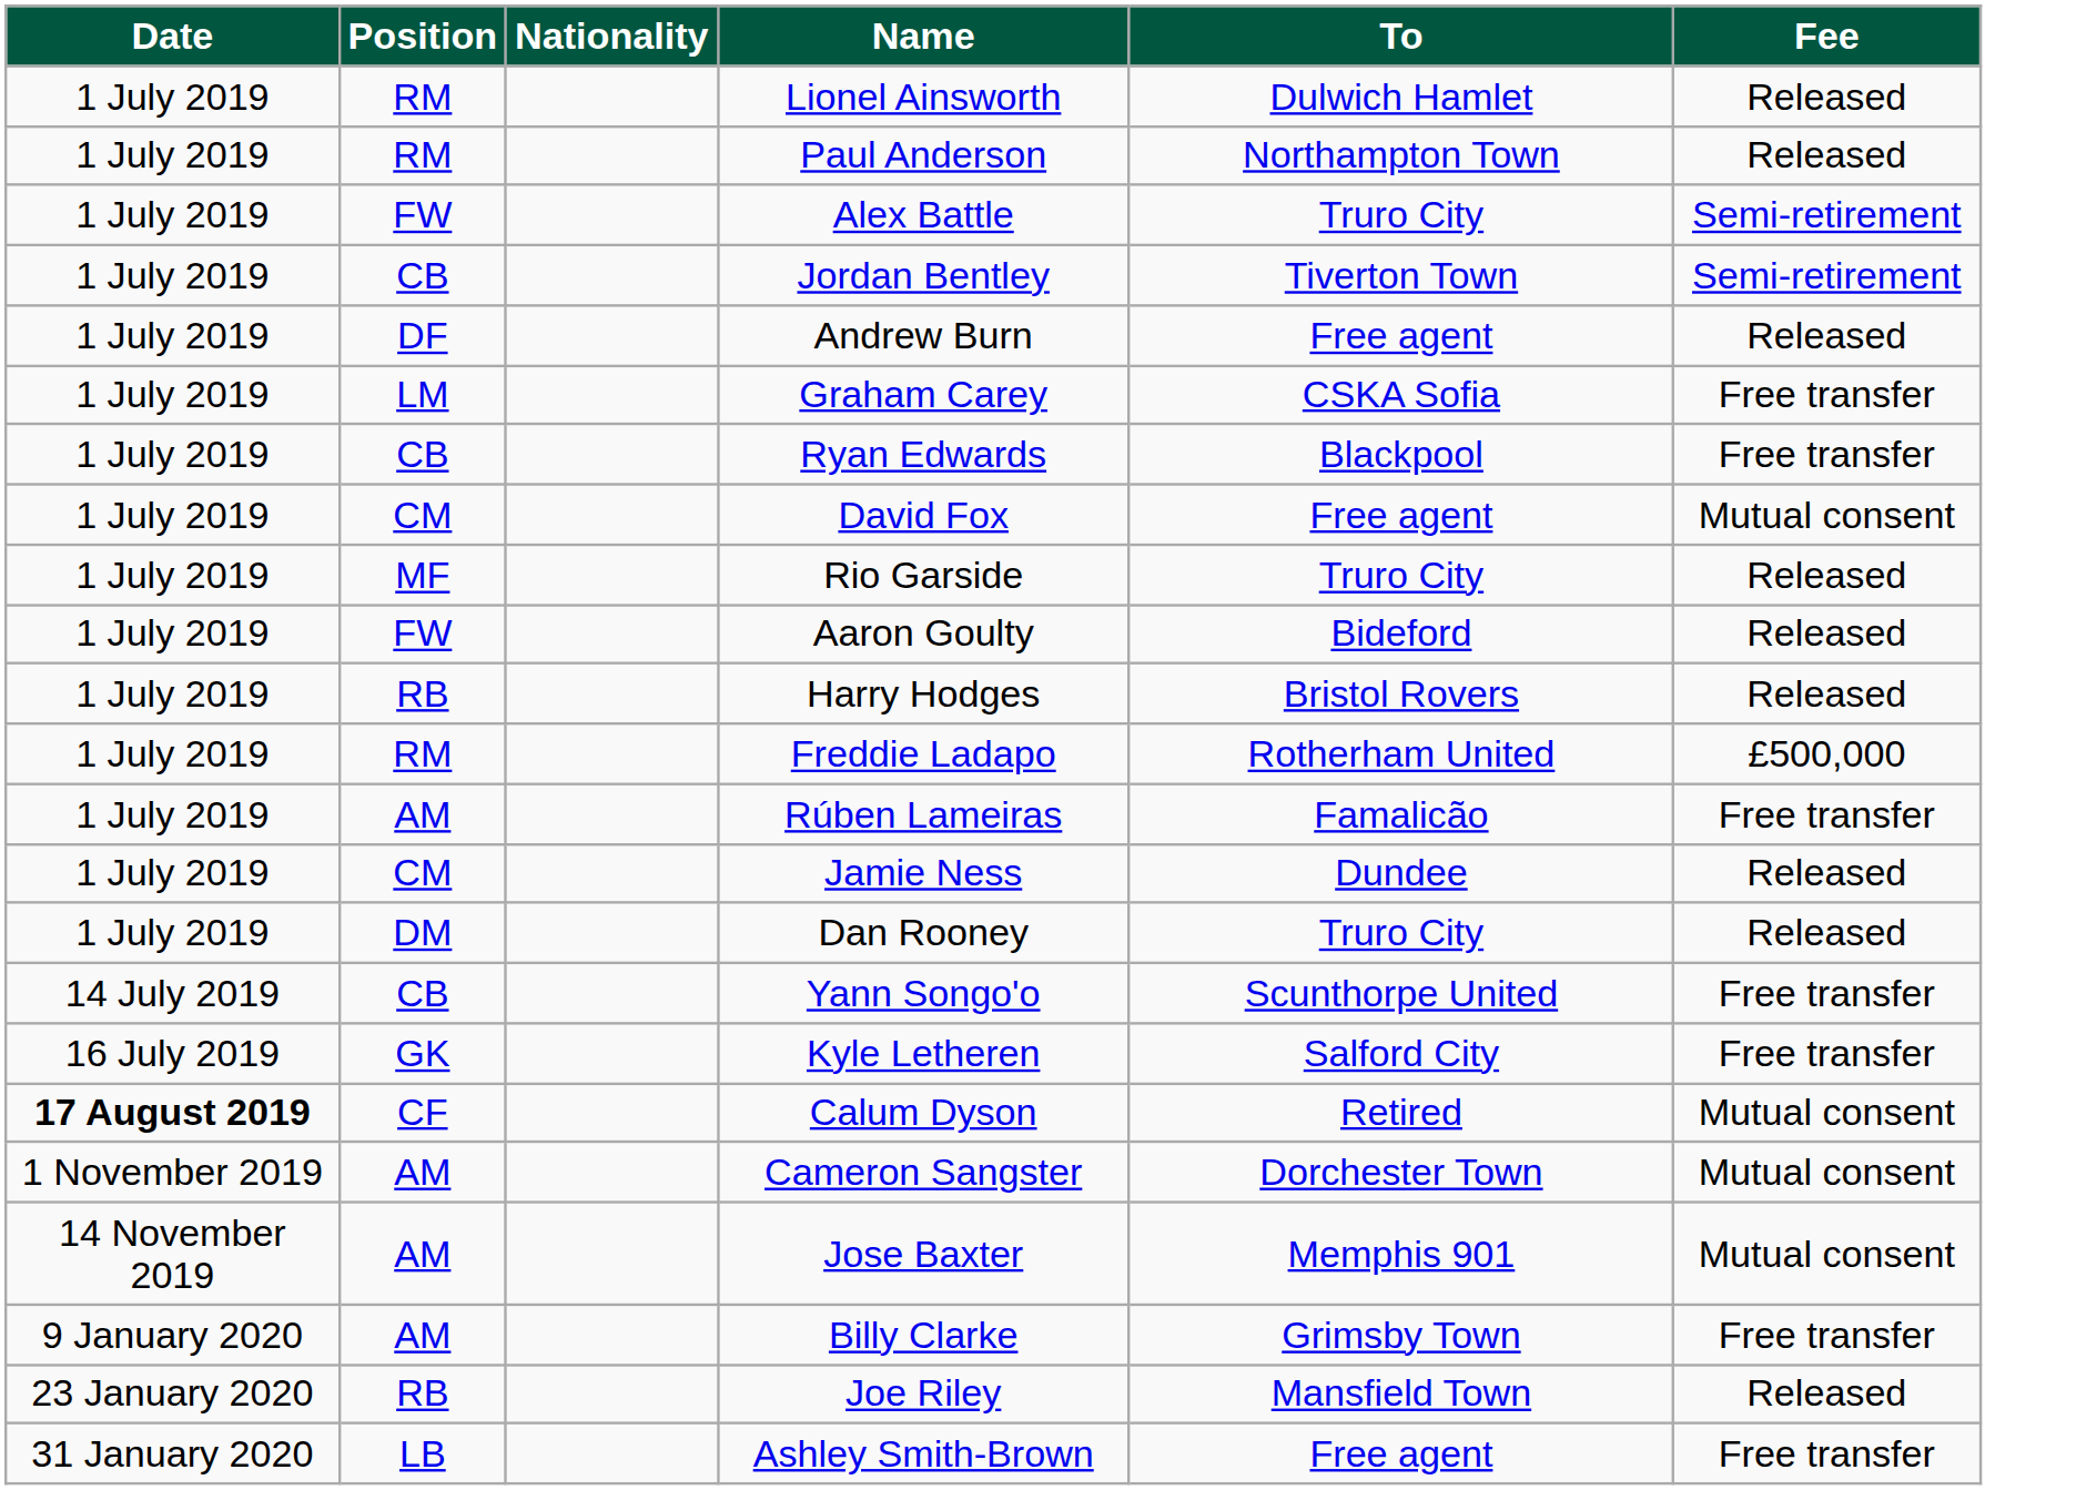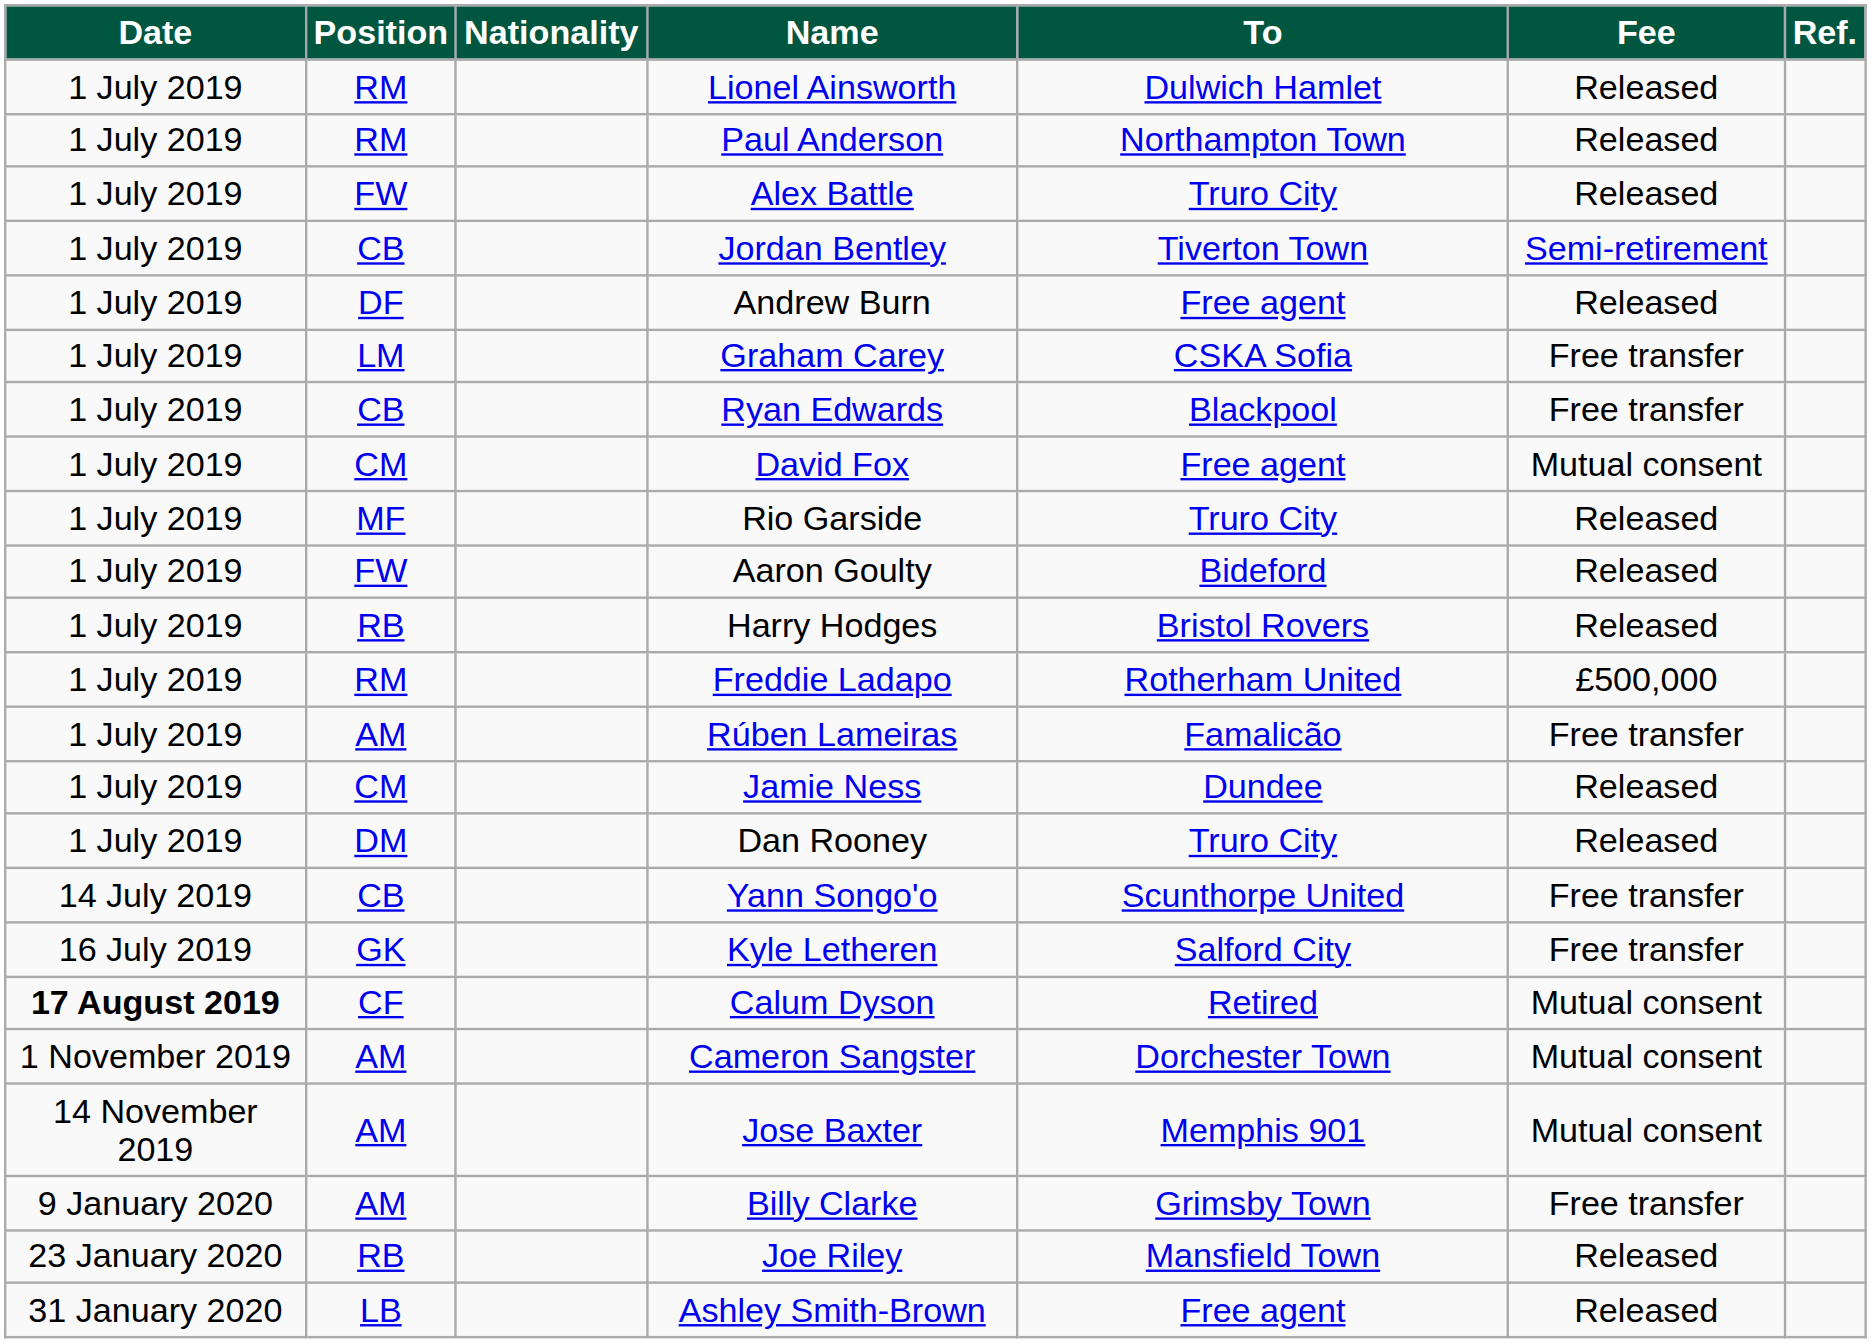+ column: Ref.
Alex Battle | Fee: Semi-retirement -> Released
Ashley Smith-Brown | Fee: Free transfer -> Released
